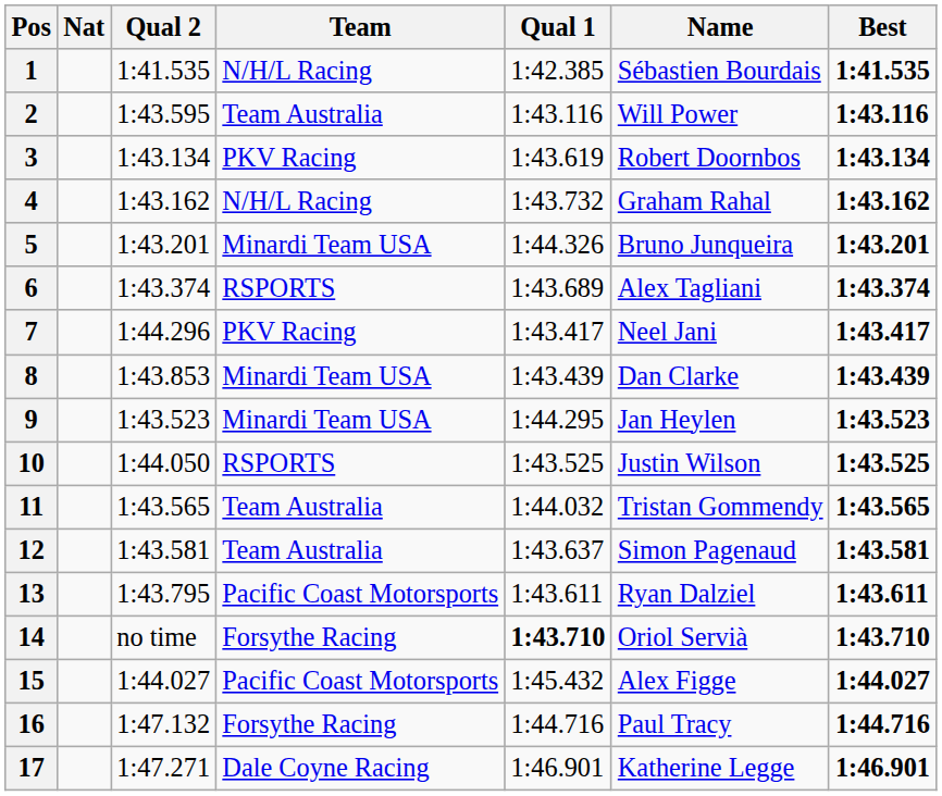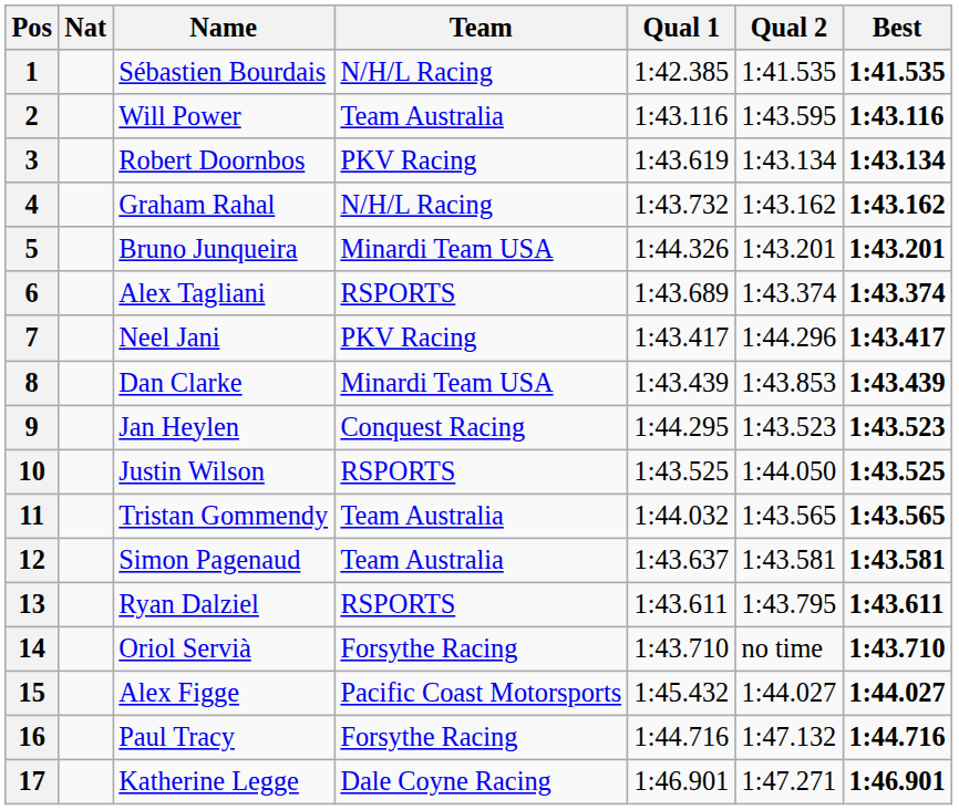columns swapped: Name <-> Qual 2
9 | Team: Minardi Team USA -> Conquest Racing
13 | Team: Pacific Coast Motorsports -> RSPORTS
14 | Qual 1: bold -> normal
